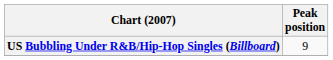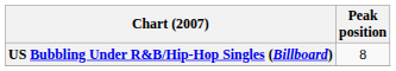US Bubbling Under R&B/Hip-Hop Singles (Billboard) | Peak position: 9 -> 8
